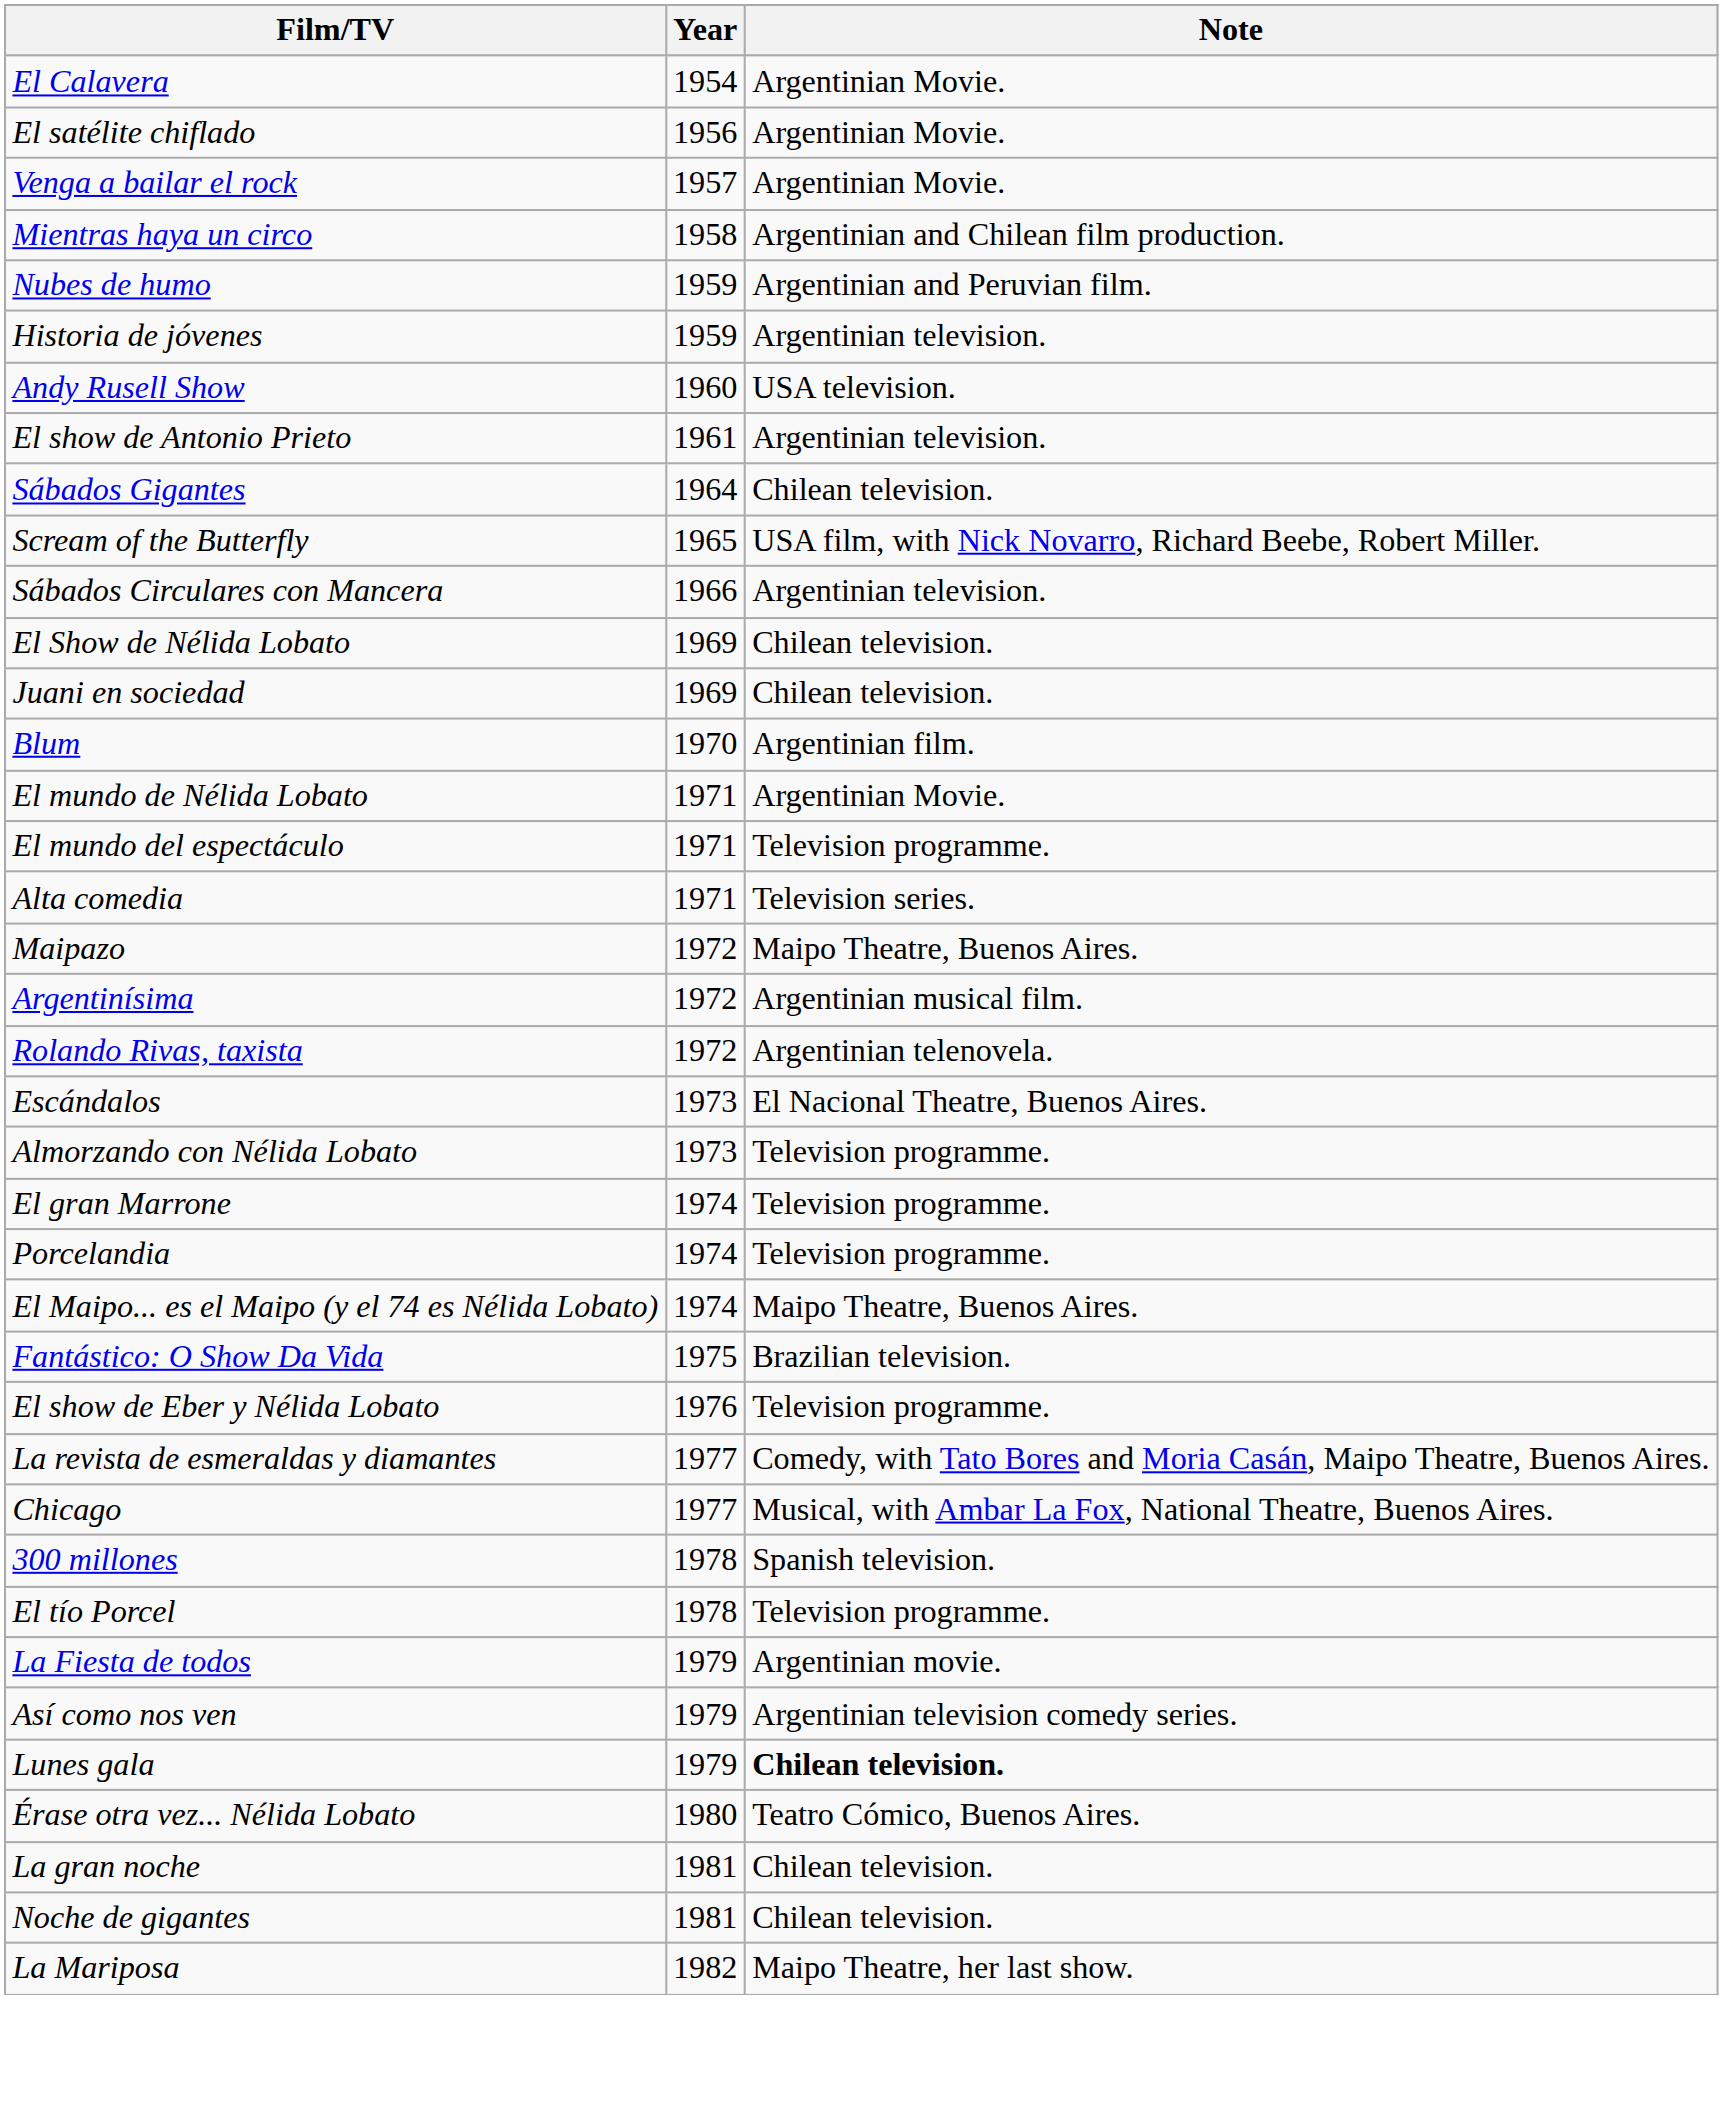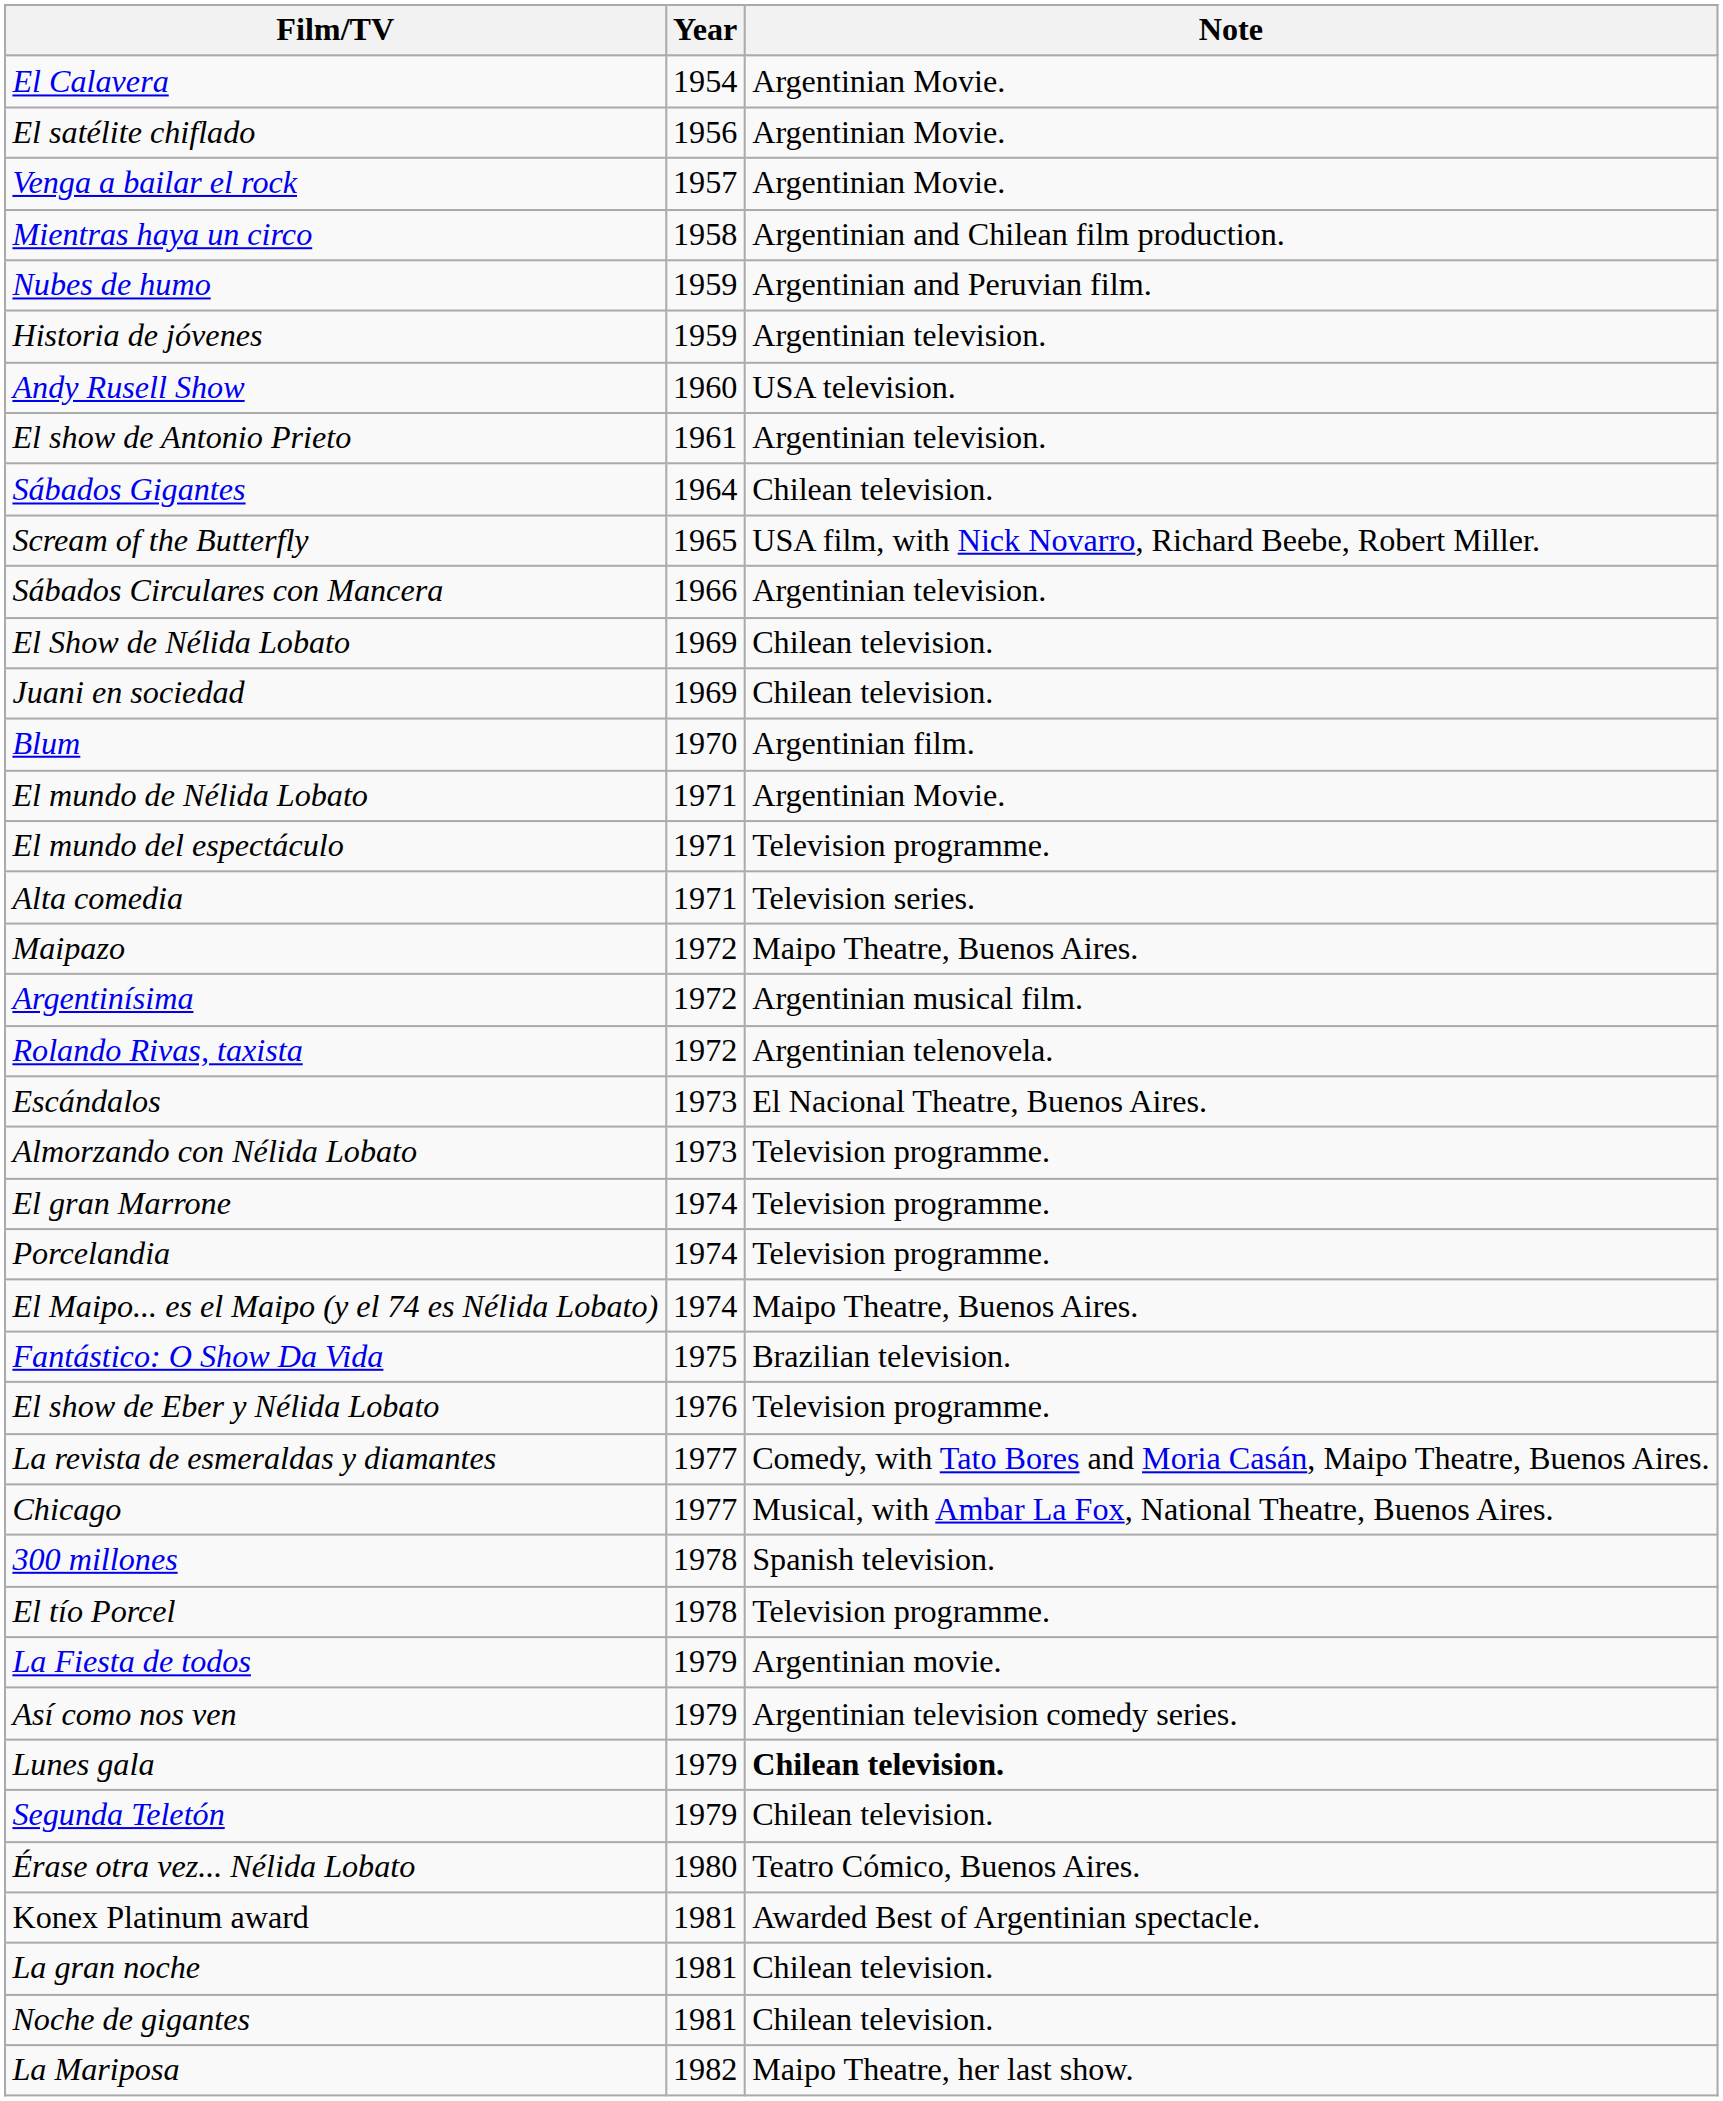+ row: Segunda Teletón | 1979 | Chilean television.
+ row: Konex Platinum award | 1981 | Awarded Best of Argentinian spectacle.
